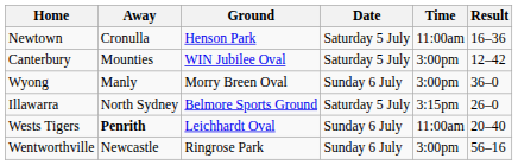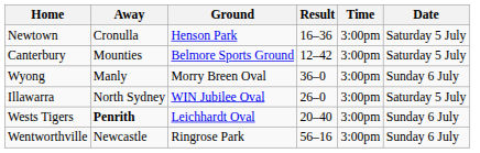columns swapped: Date <-> Result
Newtown | Time: 11:00am -> 3:00pm
Canterbury | Ground: WIN Jubilee Oval -> Belmore Sports Ground
Illawarra | Ground: Belmore Sports Ground -> WIN Jubilee Oval
Illawarra | Time: 3:15pm -> 3:00pm
Wests Tigers | Time: 11:00am -> 3:00pm
